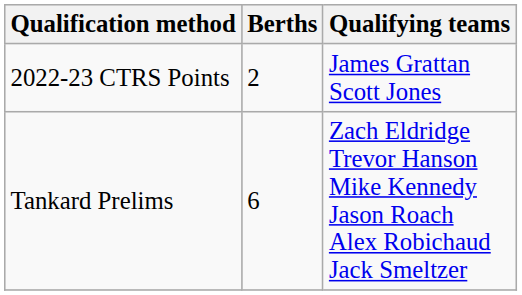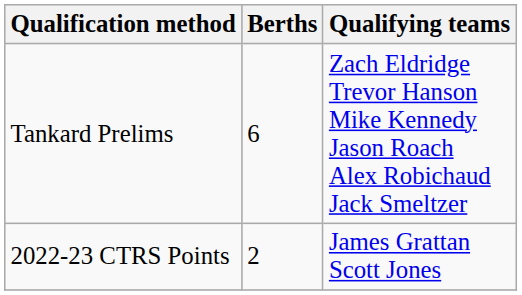rows swapped: 2022-23 CTRS Points <-> Tankard Prelims
